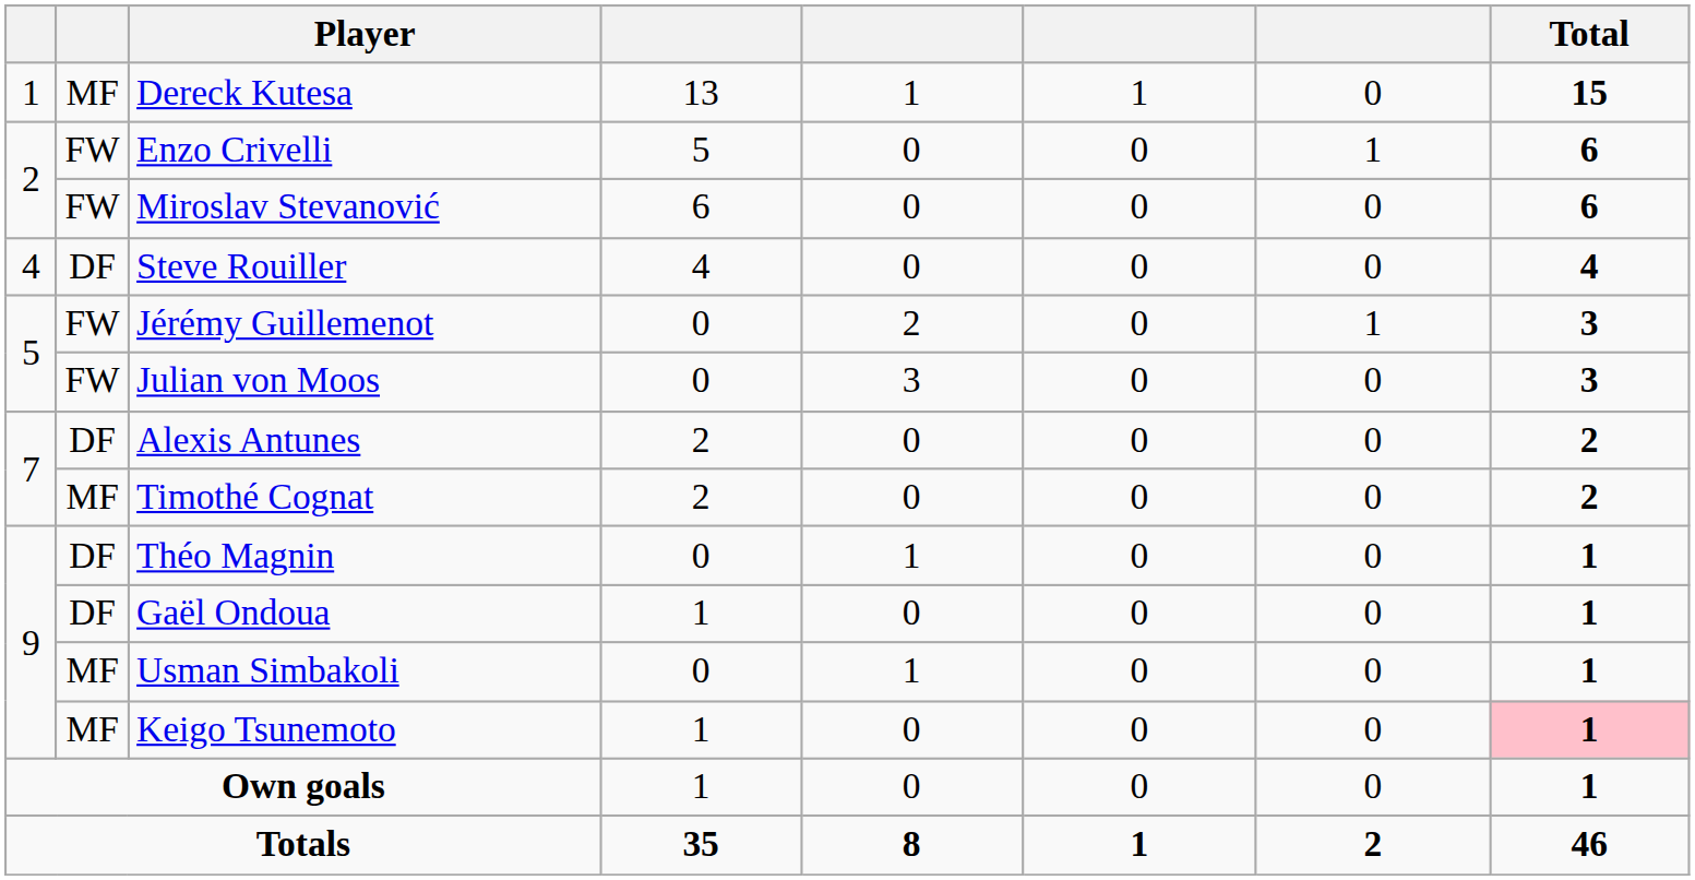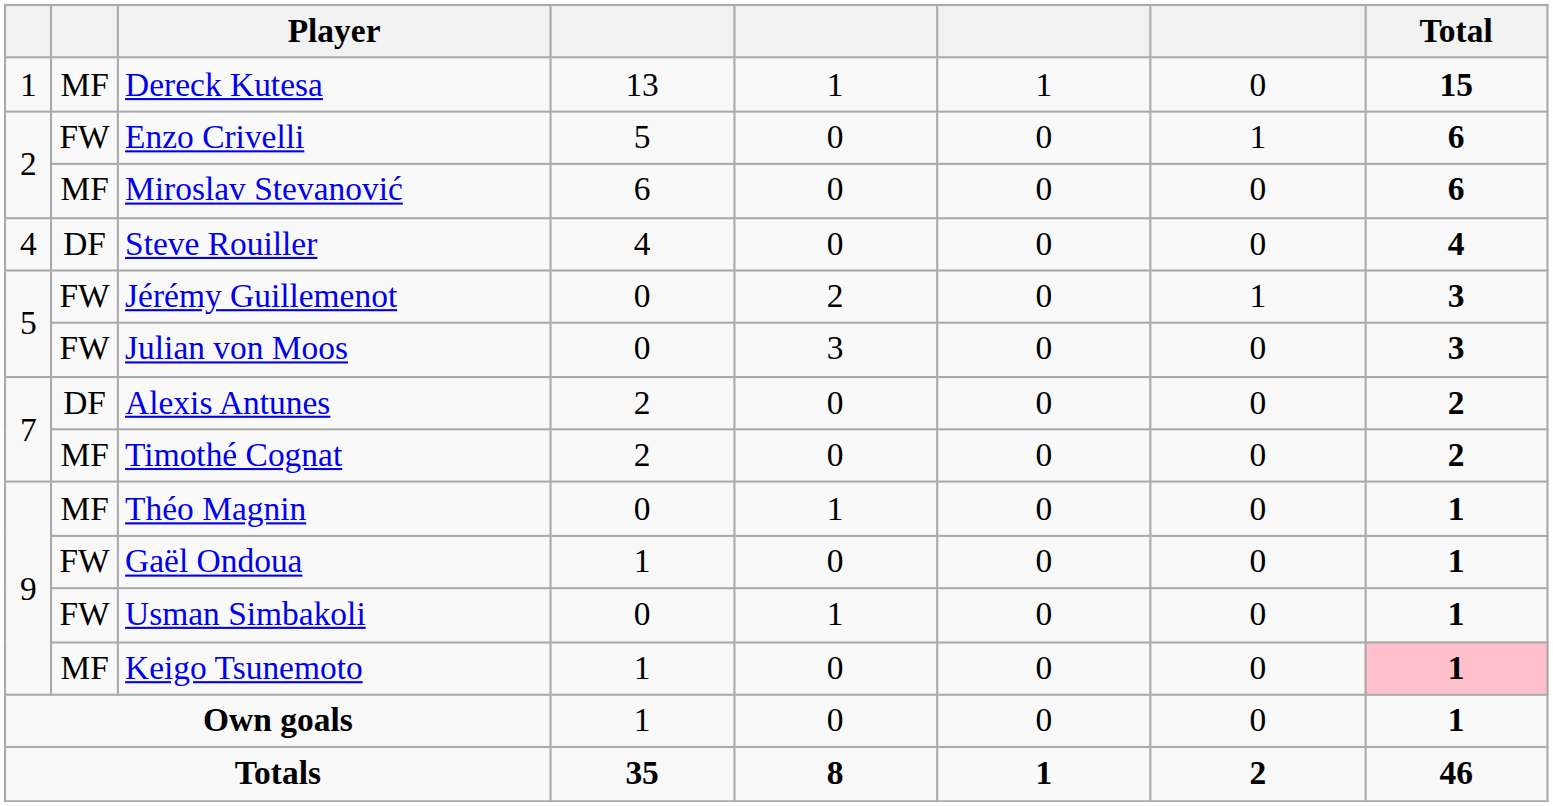Miroslav Stevanović | column 2: FW -> MF
Théo Magnin | column 2: DF -> MF
Gaël Ondoua | column 2: DF -> FW
Usman Simbakoli | column 2: MF -> FW
